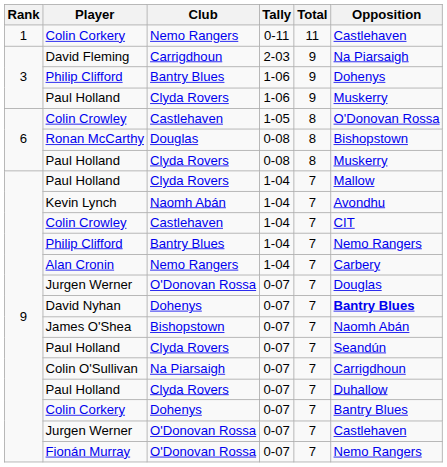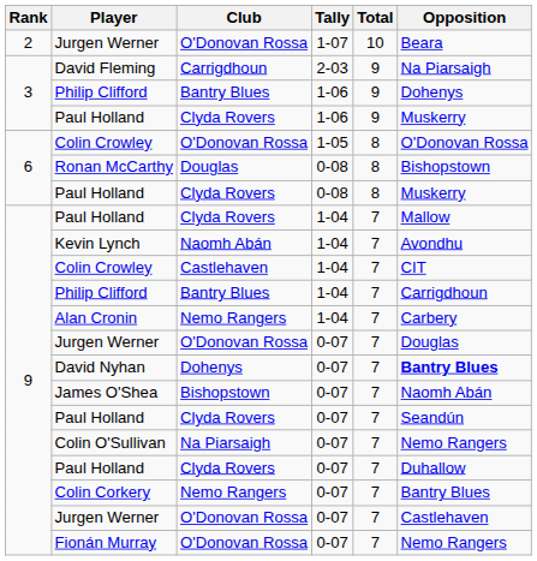- row: 1 | Colin Corkery | Nemo Rangers | 0-11 | 11 | Castlehaven
+ row: 2 | Jurgen Werner | O'Donovan Rossa | 1-07 | 10 | Beara
Colin Crowley / 1-05 | Club: Castlehaven -> O'Donovan Rossa
Philip Clifford / 1-04 | Opposition: Nemo Rangers -> Carrigdhoun
Colin O'Sullivan | Opposition: Carrigdhoun -> Nemo Rangers
Colin Corkery / 0-07 | Club: Dohenys -> Nemo Rangers
